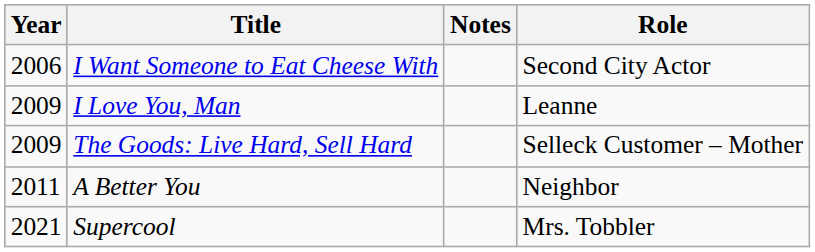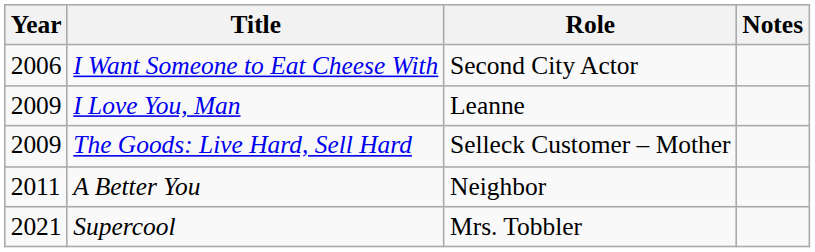columns swapped: Role <-> Notes
